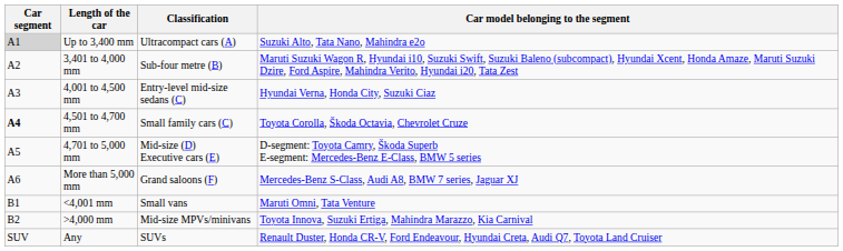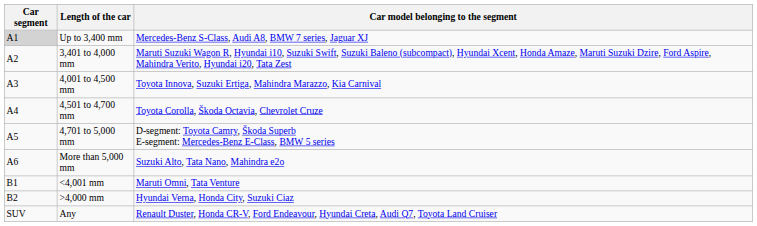- column: Classification | Ultracompact cars (A) | Sub-four metre (B) | Entry-level mid-size sedans (C) | Small family cars (C) | Mid-size (D) Executive cars (E) | Grand saloons (F) | Small vans | Mid-size MPVs/minivans | SUVs
Up to 3,400 mm | Car model belonging to the segment: Suzuki Alto, Tata Nano, Mahindra e2o -> Mercedes-Benz S-Class, Audi A8, BMW 7 series, Jaguar XJ
4,001 to 4,500 mm | Car model belonging to the segment: Hyundai Verna, Honda City, Suzuki Ciaz -> Toyota Innova, Suzuki Ertiga, Mahindra Marazzo, Kia Carnival
4,501 to 4,700 mm | Car segment: bold -> normal
More than 5,000 mm | Car model belonging to the segment: Mercedes-Benz S-Class, Audi A8, BMW 7 series, Jaguar XJ -> Suzuki Alto, Tata Nano, Mahindra e2o
>4,000 mm | Car model belonging to the segment: Toyota Innova, Suzuki Ertiga, Mahindra Marazzo, Kia Carnival -> Hyundai Verna, Honda City, Suzuki Ciaz
